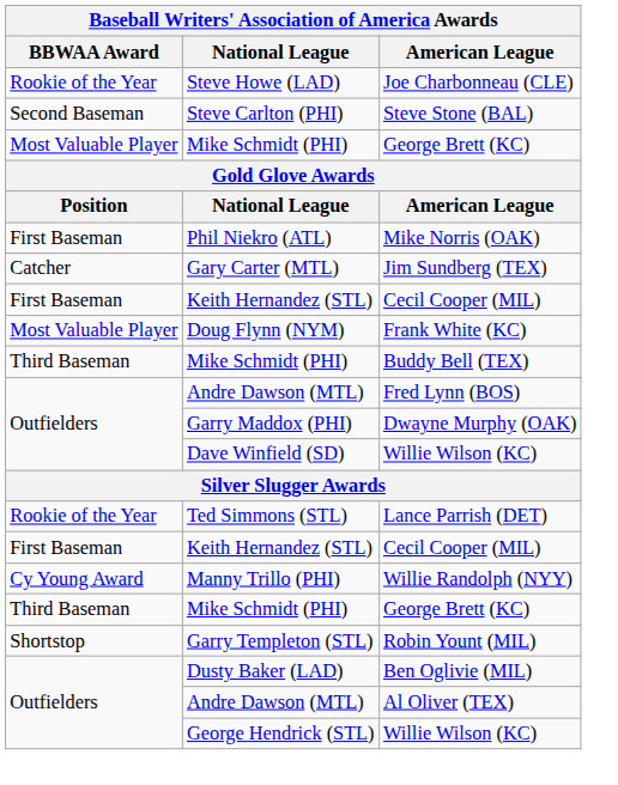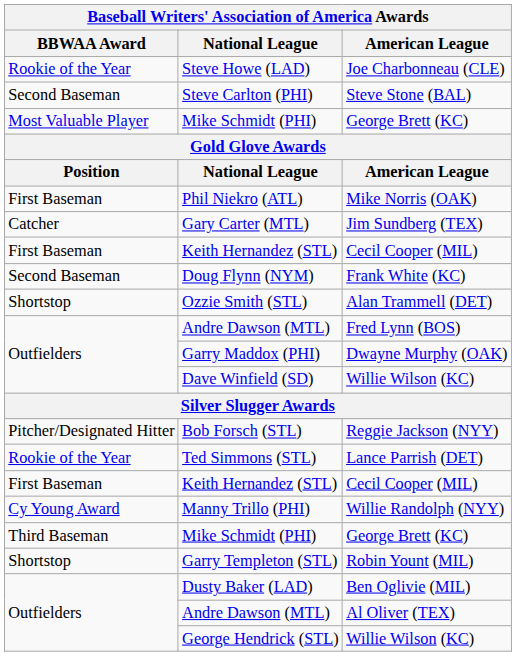Frank White (KC) | BBWAA Award: Most Valuable Player -> Second Baseman
- row: Third Baseman | Mike Schmidt (PHI) | Buddy Bell (TEX)
+ row: Shortstop | Ozzie Smith (STL) | Alan Trammell (DET)
+ row: Pitcher/Designated Hitter | Bob Forsch (STL) | Reggie Jackson (NYY)
